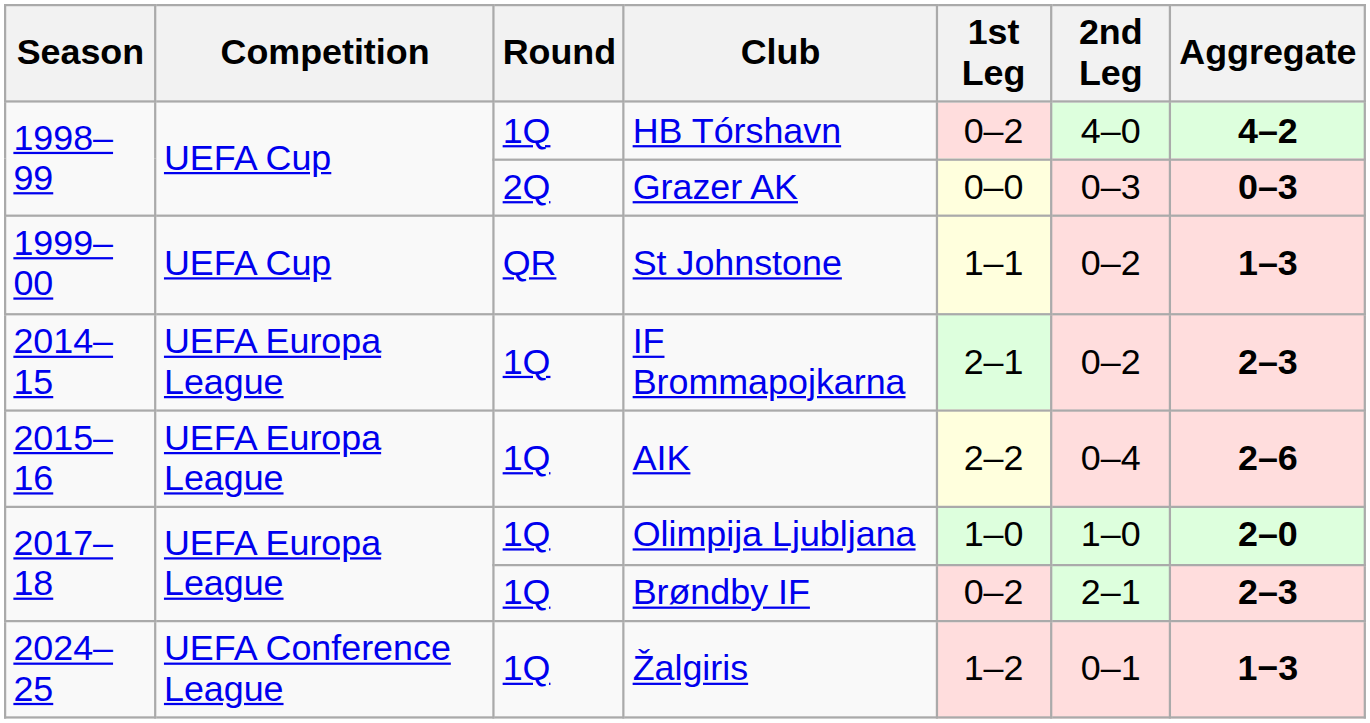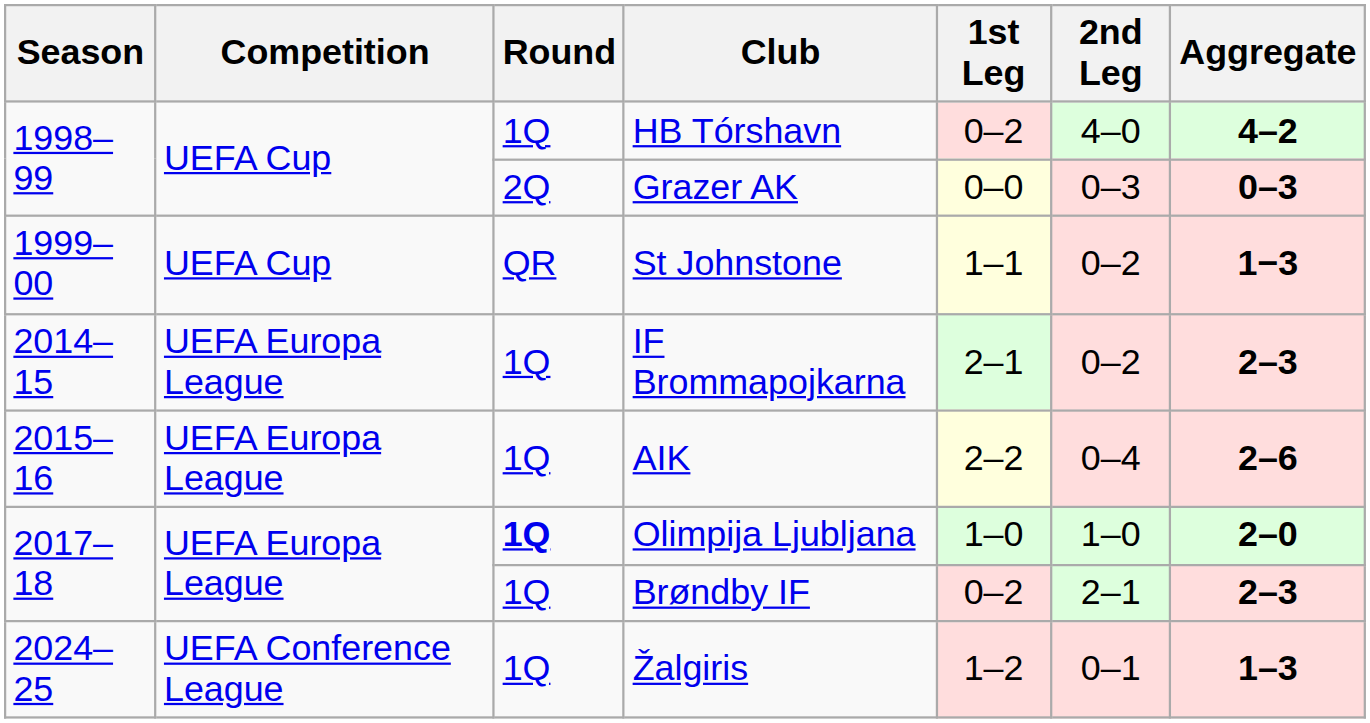St Johnstone | Aggregate: 1–3 -> 1−3
Olimpija Ljubljana | Round: normal -> bold
Žalgiris | Aggregate: 1−3 -> 1–3
